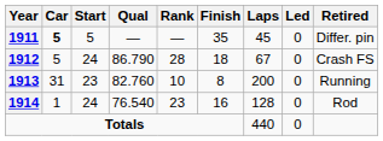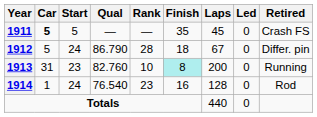1911 | Retired: Differ. pin -> Crash FS
1912 | Retired: Crash FS -> Differ. pin
1913 | Finish: no background -> paleturquoise background
